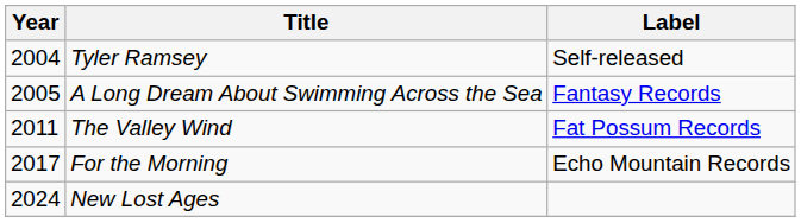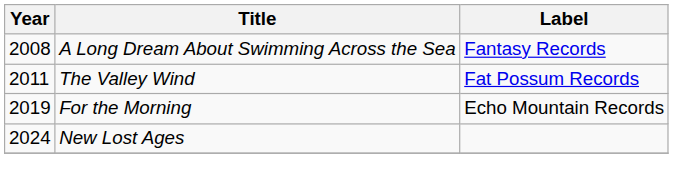- row: 2004 | Tyler Ramsey | Self-released
A Long Dream About Swimming Across the Sea | Year: 2005 -> 2008
For the Morning | Year: 2017 -> 2019
